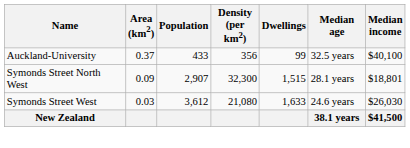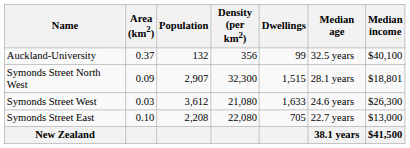Auckland-University | Population: 433 -> 132
Symonds Street West | Median income: $26,030 -> $26,300
+ row: Symonds Street East | 0.10 | 2,208 | 22,080 | 705 | 22.7 years | $13,000
